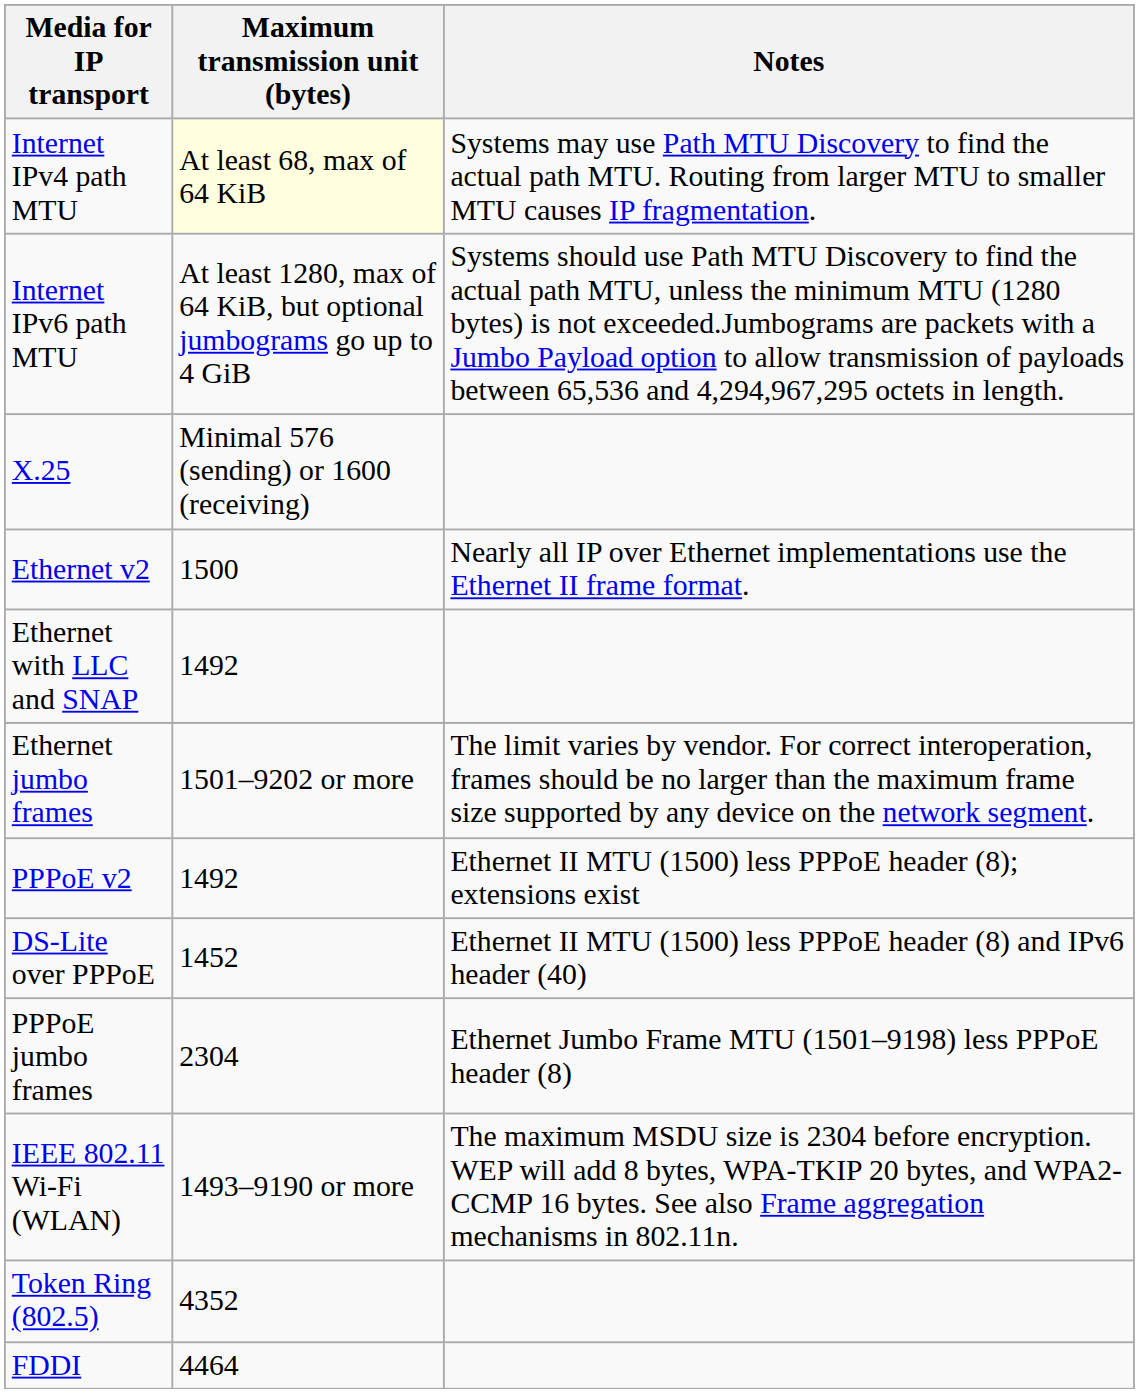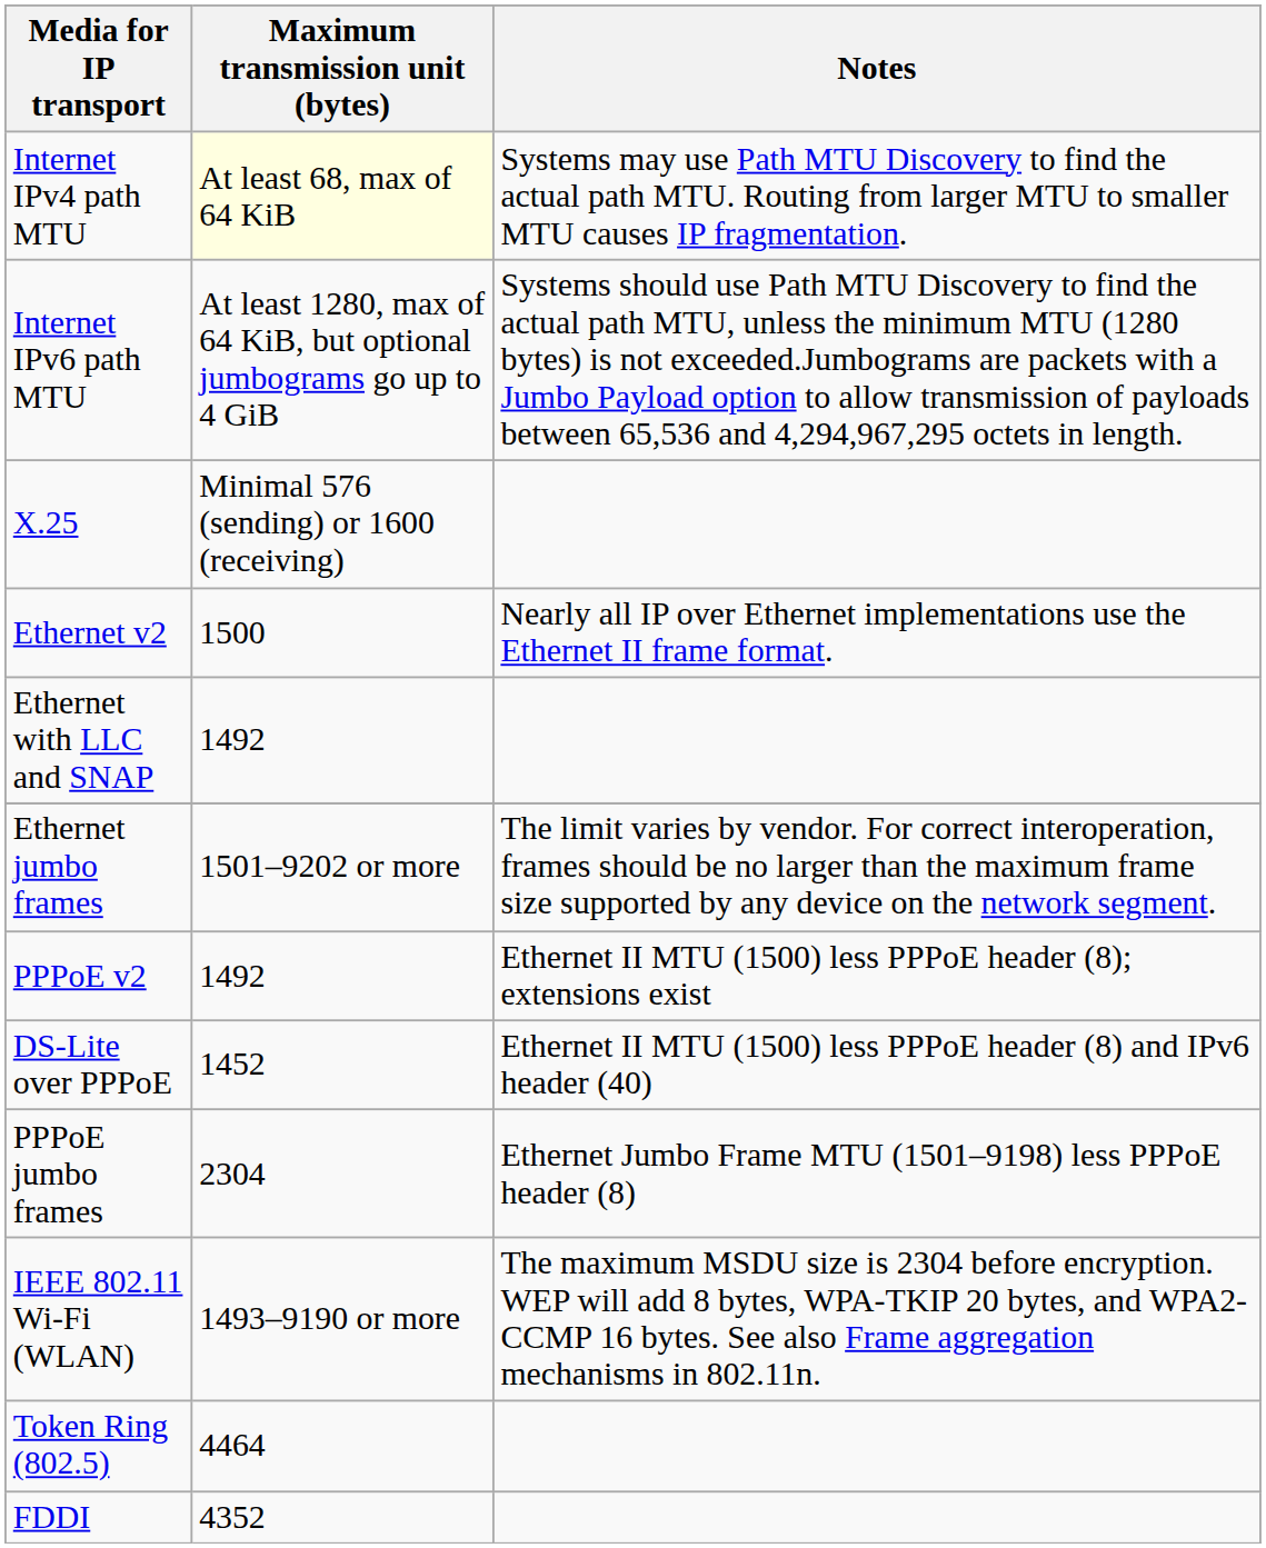Token Ring (802.5) | Maximum transmission unit (bytes): 4352 -> 4464
FDDI | Maximum transmission unit (bytes): 4464 -> 4352
